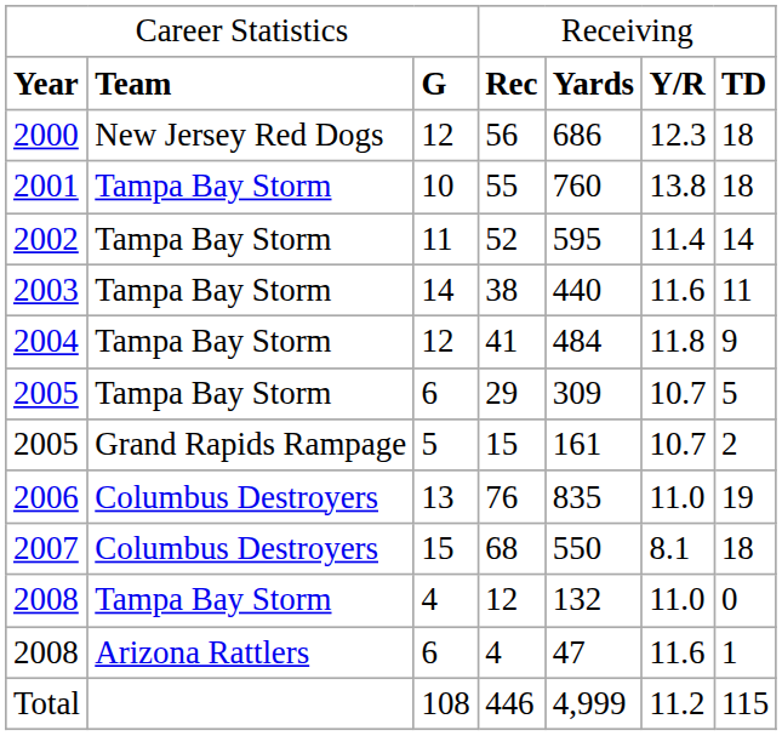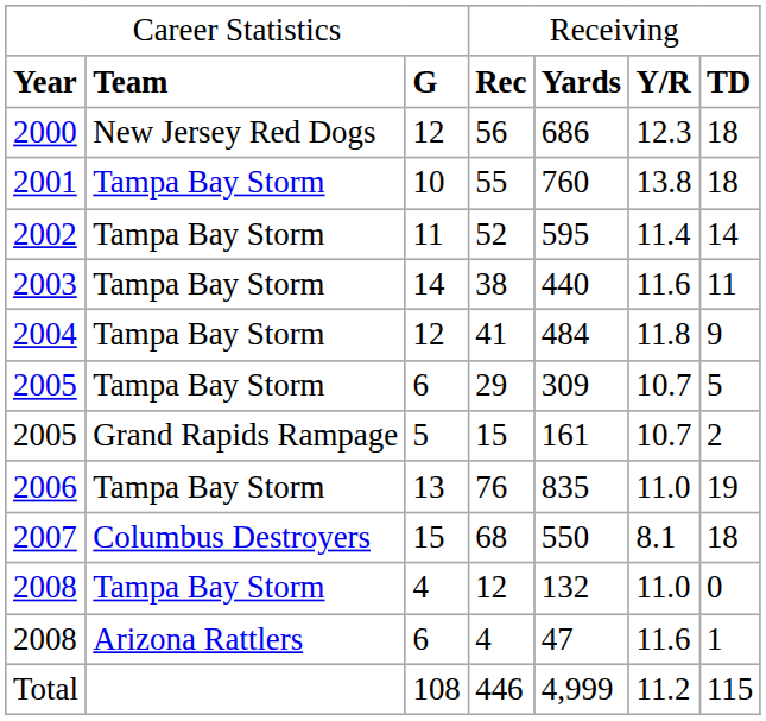76 | column 2: Columbus Destroyers -> Tampa Bay Storm
